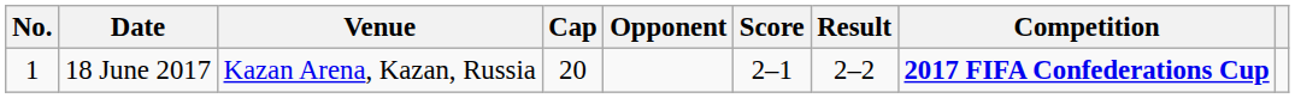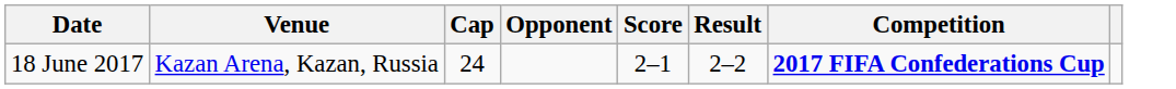- column: No. | 1
18 June 2017 | Cap: 20 -> 24
